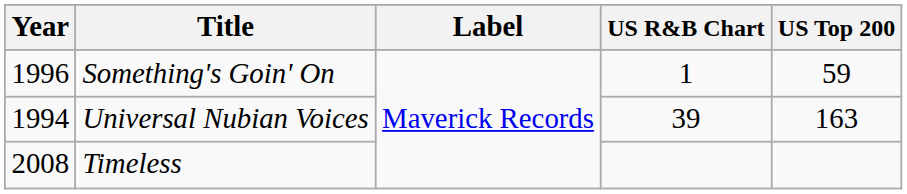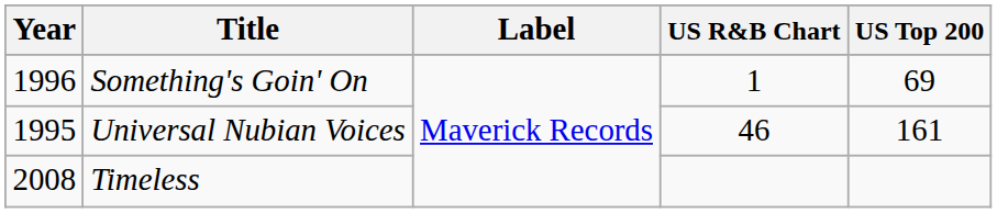Something's Goin' On | US Top 200: 59 -> 69
Universal Nubian Voices | Year: 1994 -> 1995
Universal Nubian Voices | US R&B Chart: 39 -> 46
Universal Nubian Voices | US Top 200: 163 -> 161
